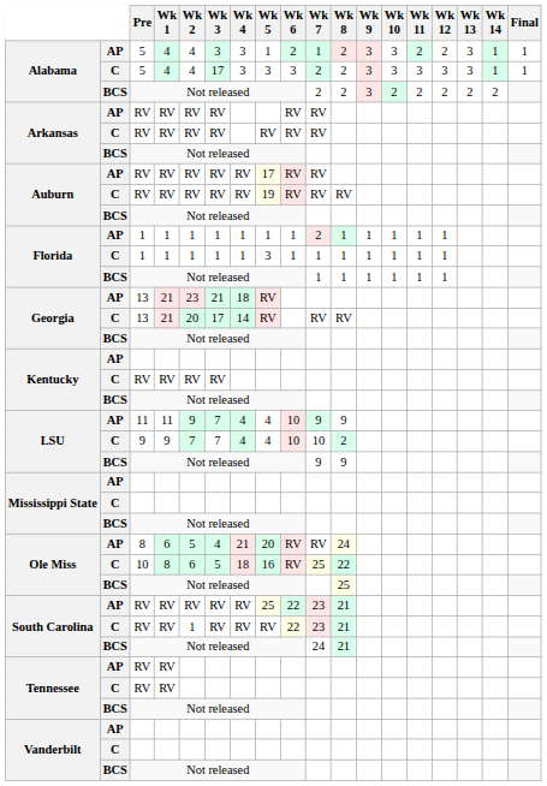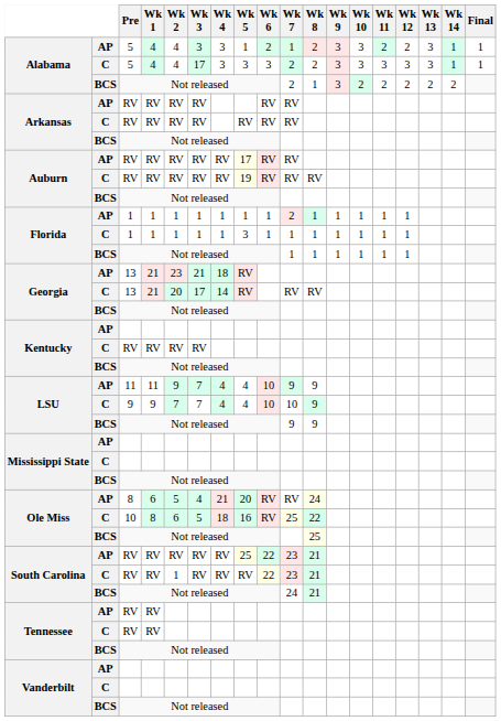Alabama / BCS | Wk 8: 2 -> 1
LSU / C | Wk 8: 2 -> 9
